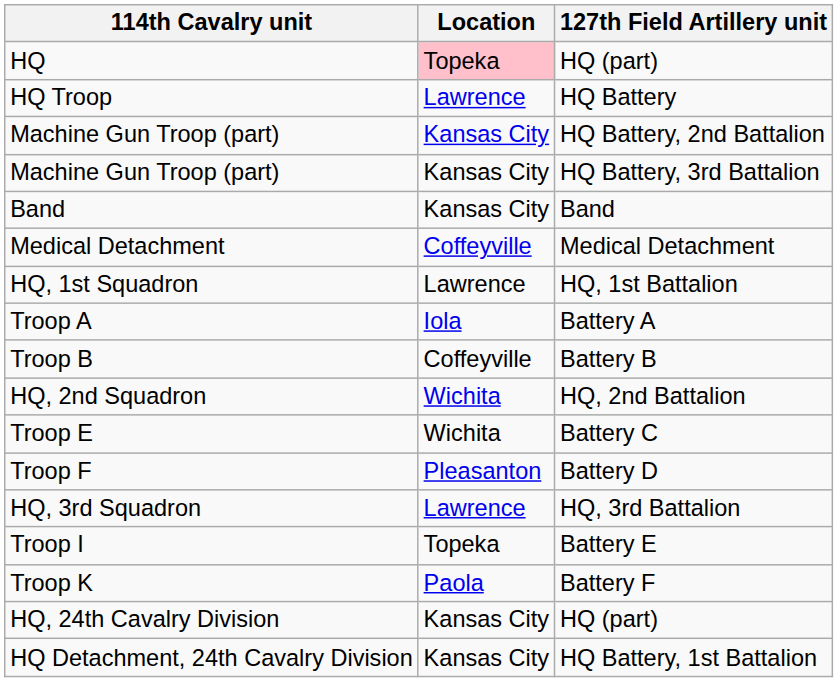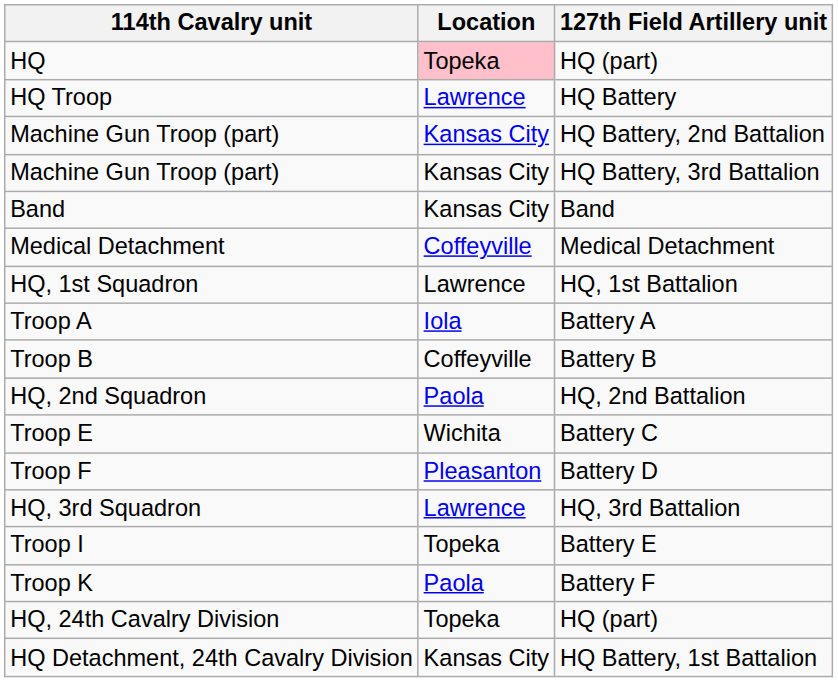HQ, 2nd Squadron | Location: Wichita -> Paola
HQ, 24th Cavalry Division | Location: Kansas City -> Topeka
